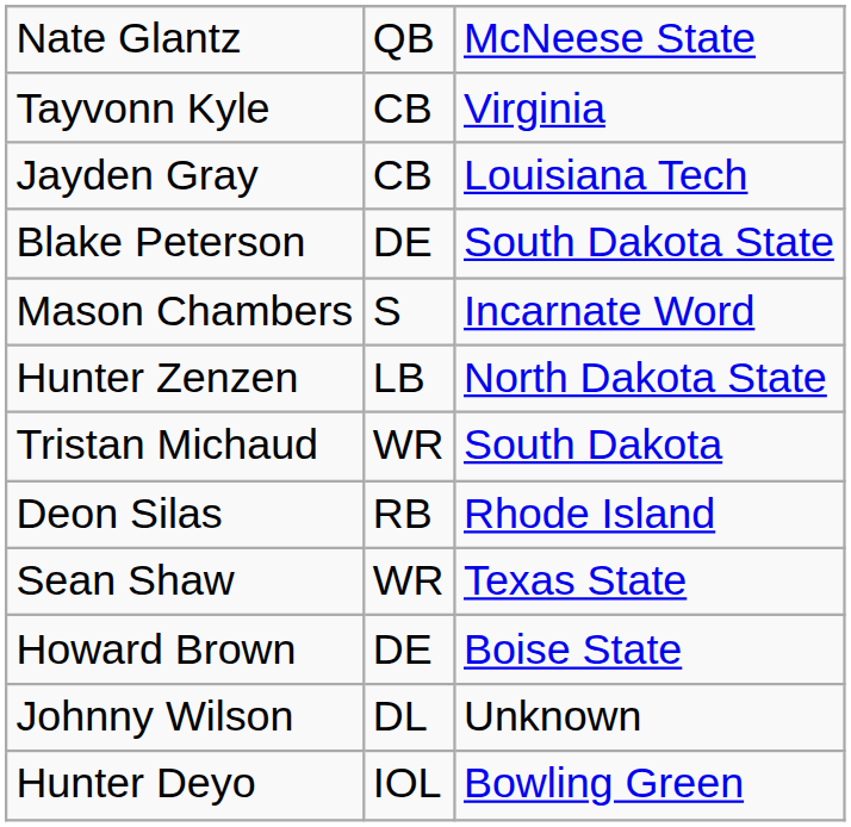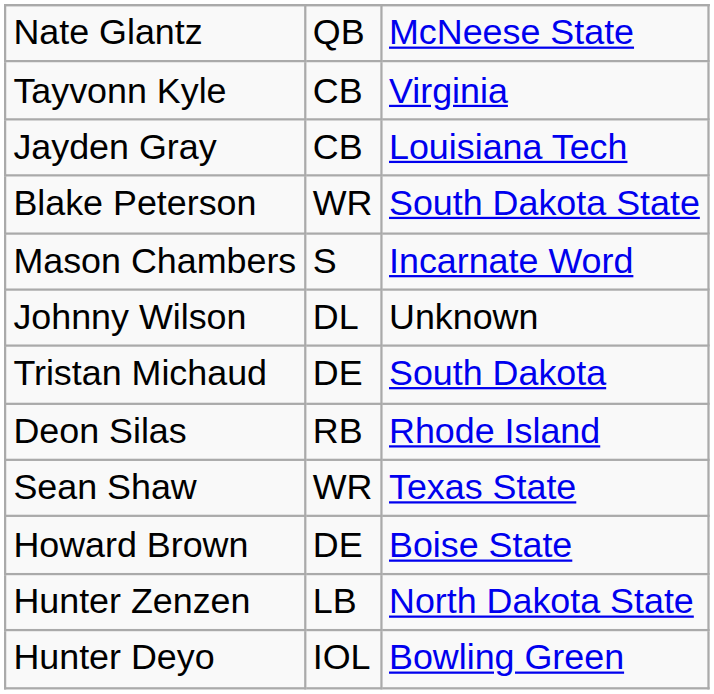Blake Peterson | column 2: DE -> WR
rows swapped: Hunter Zenzen <-> Johnny Wilson
Tristan Michaud | column 2: WR -> DE
